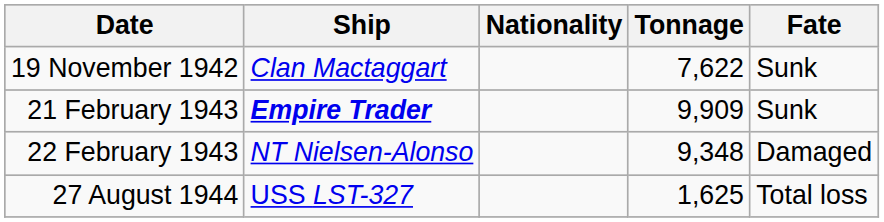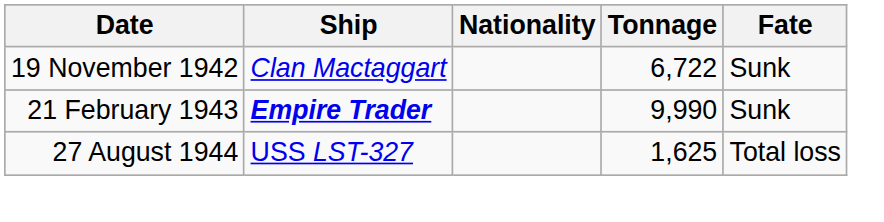19 November 1942 | Tonnage: 7,622 -> 6,722
21 February 1943 | Tonnage: 9,909 -> 9,990
- row: 22 February 1943 | NT Nielsen-Alonso | 9,348 | Damaged
